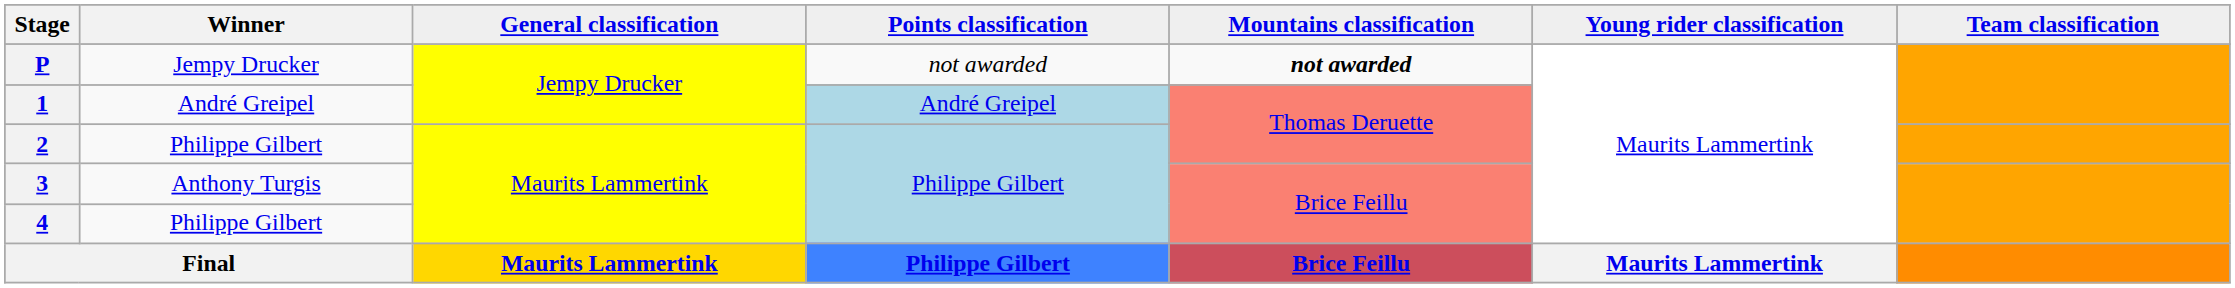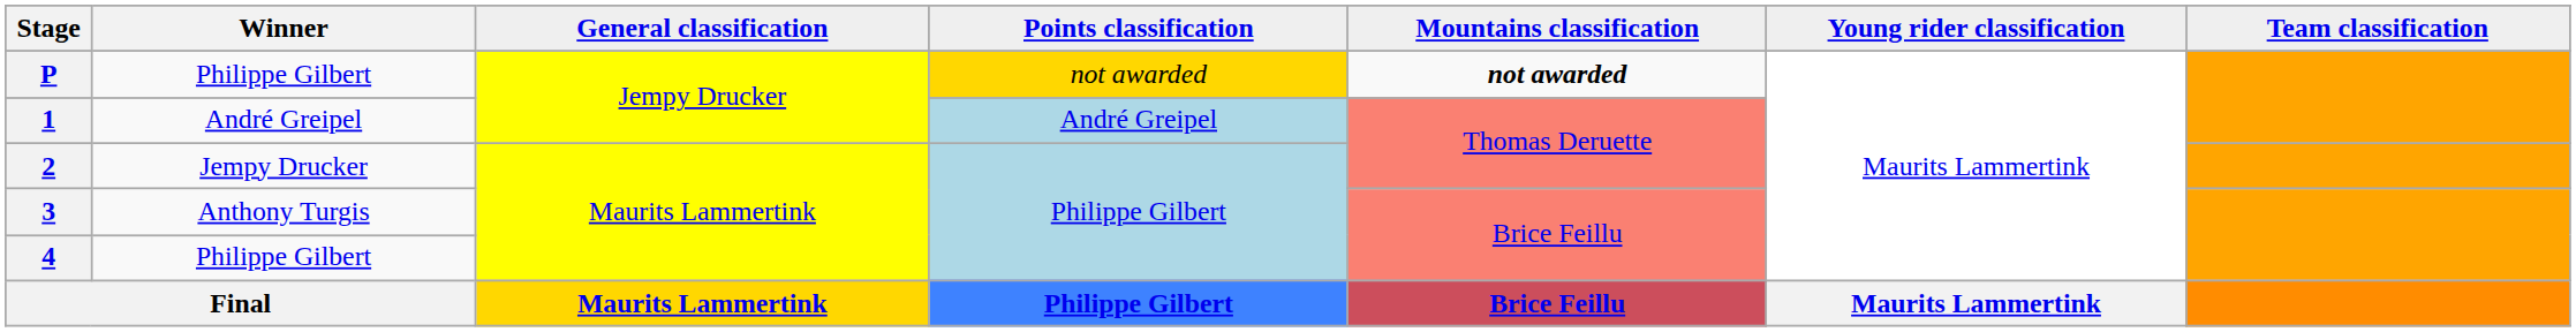P | Winner: Jempy Drucker -> Philippe Gilbert
P | Points classification: no background -> gold background
2 | Winner: Philippe Gilbert -> Jempy Drucker
